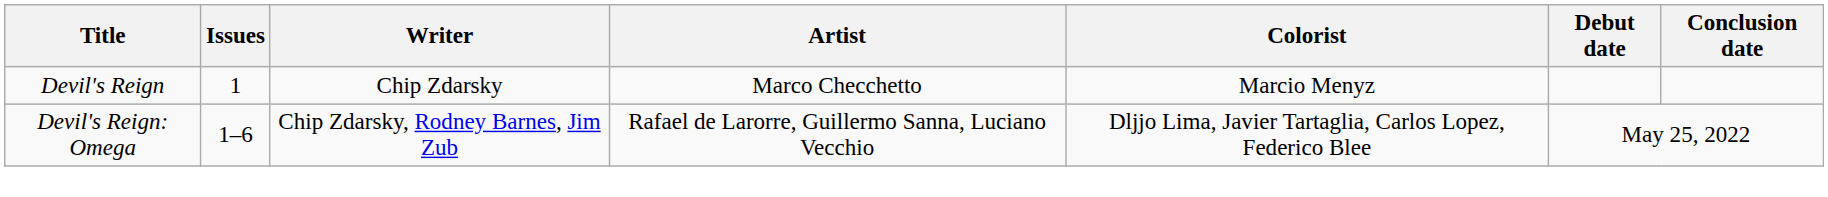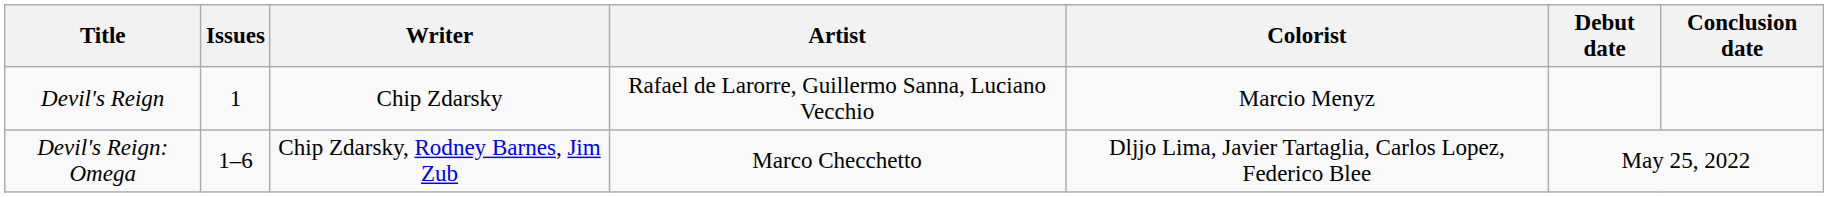Devil's Reign | Artist: Marco Checchetto -> Rafael de Larorre, Guillermo Sanna, Luciano Vecchio
Devil's Reign: Omega | Artist: Rafael de Larorre, Guillermo Sanna, Luciano Vecchio -> Marco Checchetto
